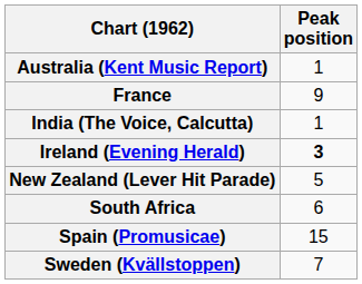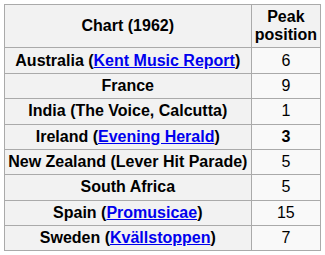Australia (Kent Music Report) | Peak position: 1 -> 6
South Africa | Peak position: 6 -> 5
